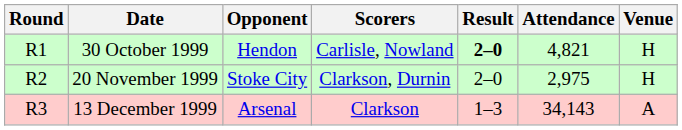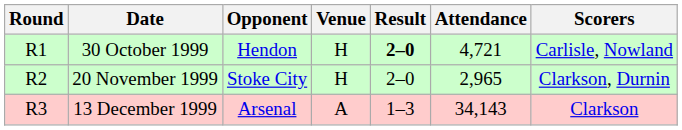columns swapped: Venue <-> Scorers
30 October 1999 | Attendance: 4,821 -> 4,721
20 November 1999 | Attendance: 2,975 -> 2,965
